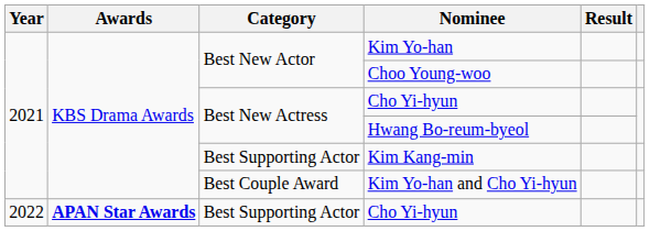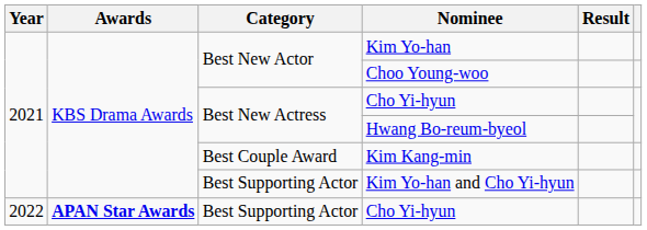Kim Kang-min | Category: Best Supporting Actor -> Best Couple Award
Kim Yo-han and Cho Yi-hyun | Category: Best Couple Award -> Best Supporting Actor
